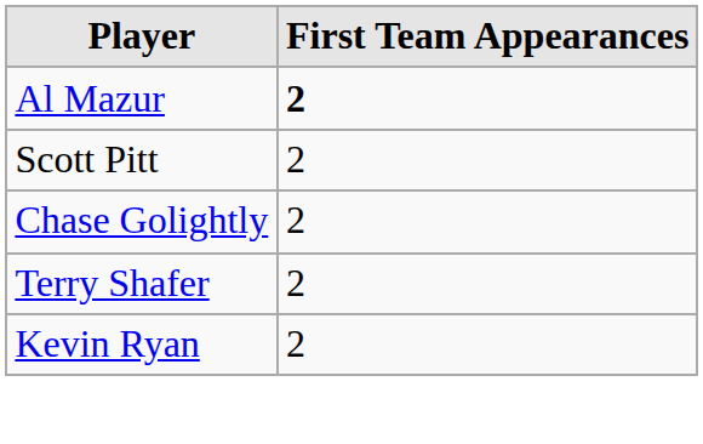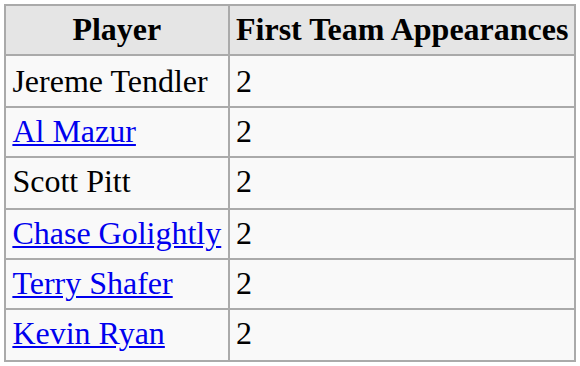+ row: Jereme Tendler | 2
Al Mazur | First Team Appearances: bold -> normal
